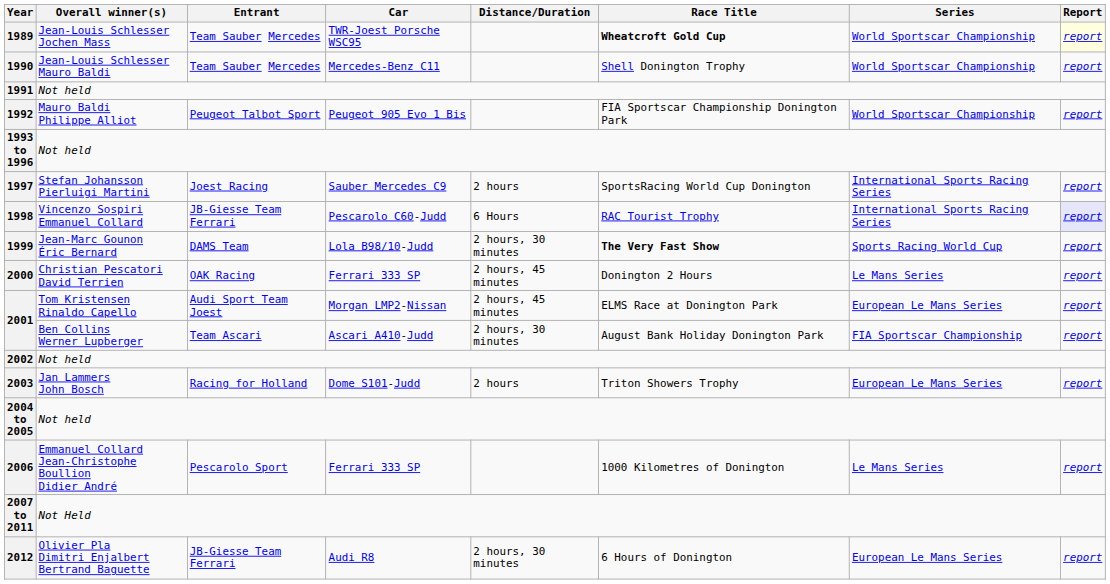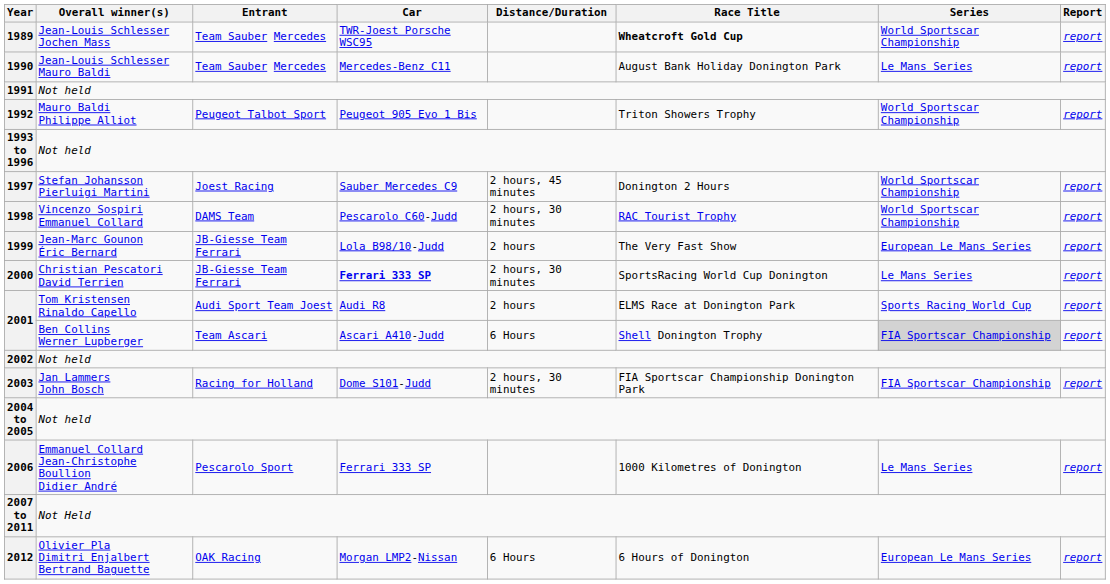1989 | Report: lightyellow background -> no background
1990 | Race Title: Shell Donington Trophy -> August Bank Holiday Donington Park
1990 | Series: World Sportscar Championship -> Le Mans Series
1992 | Race Title: FIA Sportscar Championship Donington Park -> Triton Showers Trophy
1997 | Distance/Duration: 2 hours -> 2 hours, 45 minutes
1997 | Race Title: SportsRacing World Cup Donington -> Donington 2 Hours
1997 | Series: International Sports Racing Series -> World Sportscar Championship
1998 | Entrant: JB-Giesse Team Ferrari -> DAMS Team
1998 | Distance/Duration: 6 Hours -> 2 hours, 30 minutes
1998 | Series: International Sports Racing Series -> World Sportscar Championship
1998 | Report: lavender background -> no background
1999 | Entrant: DAMS Team -> JB-Giesse Team Ferrari
1999 | Distance/Duration: 2 hours, 30 minutes -> 2 hours
1999 | Race Title: bold -> normal
1999 | Series: Sports Racing World Cup -> European Le Mans Series
2000 | Entrant: OAK Racing -> JB-Giesse Team Ferrari
2000 | Car: normal -> bold
2000 | Distance/Duration: 2 hours, 45 minutes -> 2 hours, 30 minutes
2000 | Race Title: Donington 2 Hours -> SportsRacing World Cup Donington
2001 / Tom Kristensen Rinaldo Capello | Car: Morgan LMP2-Nissan -> Audi R8
2001 / Tom Kristensen Rinaldo Capello | Distance/Duration: 2 hours, 45 minutes -> 2 hours
2001 / Tom Kristensen Rinaldo Capello | Series: European Le Mans Series -> Sports Racing World Cup
2001 / Ben Collins Werner Lupberger | Distance/Duration: 2 hours, 30 minutes -> 6 Hours
2001 / Ben Collins Werner Lupberger | Race Title: August Bank Holiday Donington Park -> Shell Donington Trophy
2001 / Ben Collins Werner Lupberger | Series: no background -> lightgrey background
2003 | Distance/Duration: 2 hours -> 2 hours, 30 minutes
2003 | Race Title: Triton Showers Trophy -> FIA Sportscar Championship Donington Park
2003 | Series: European Le Mans Series -> FIA Sportscar Championship
2012 | Entrant: JB-Giesse Team Ferrari -> OAK Racing
2012 | Car: Audi R8 -> Morgan LMP2-Nissan
2012 | Distance/Duration: 2 hours, 30 minutes -> 6 Hours
